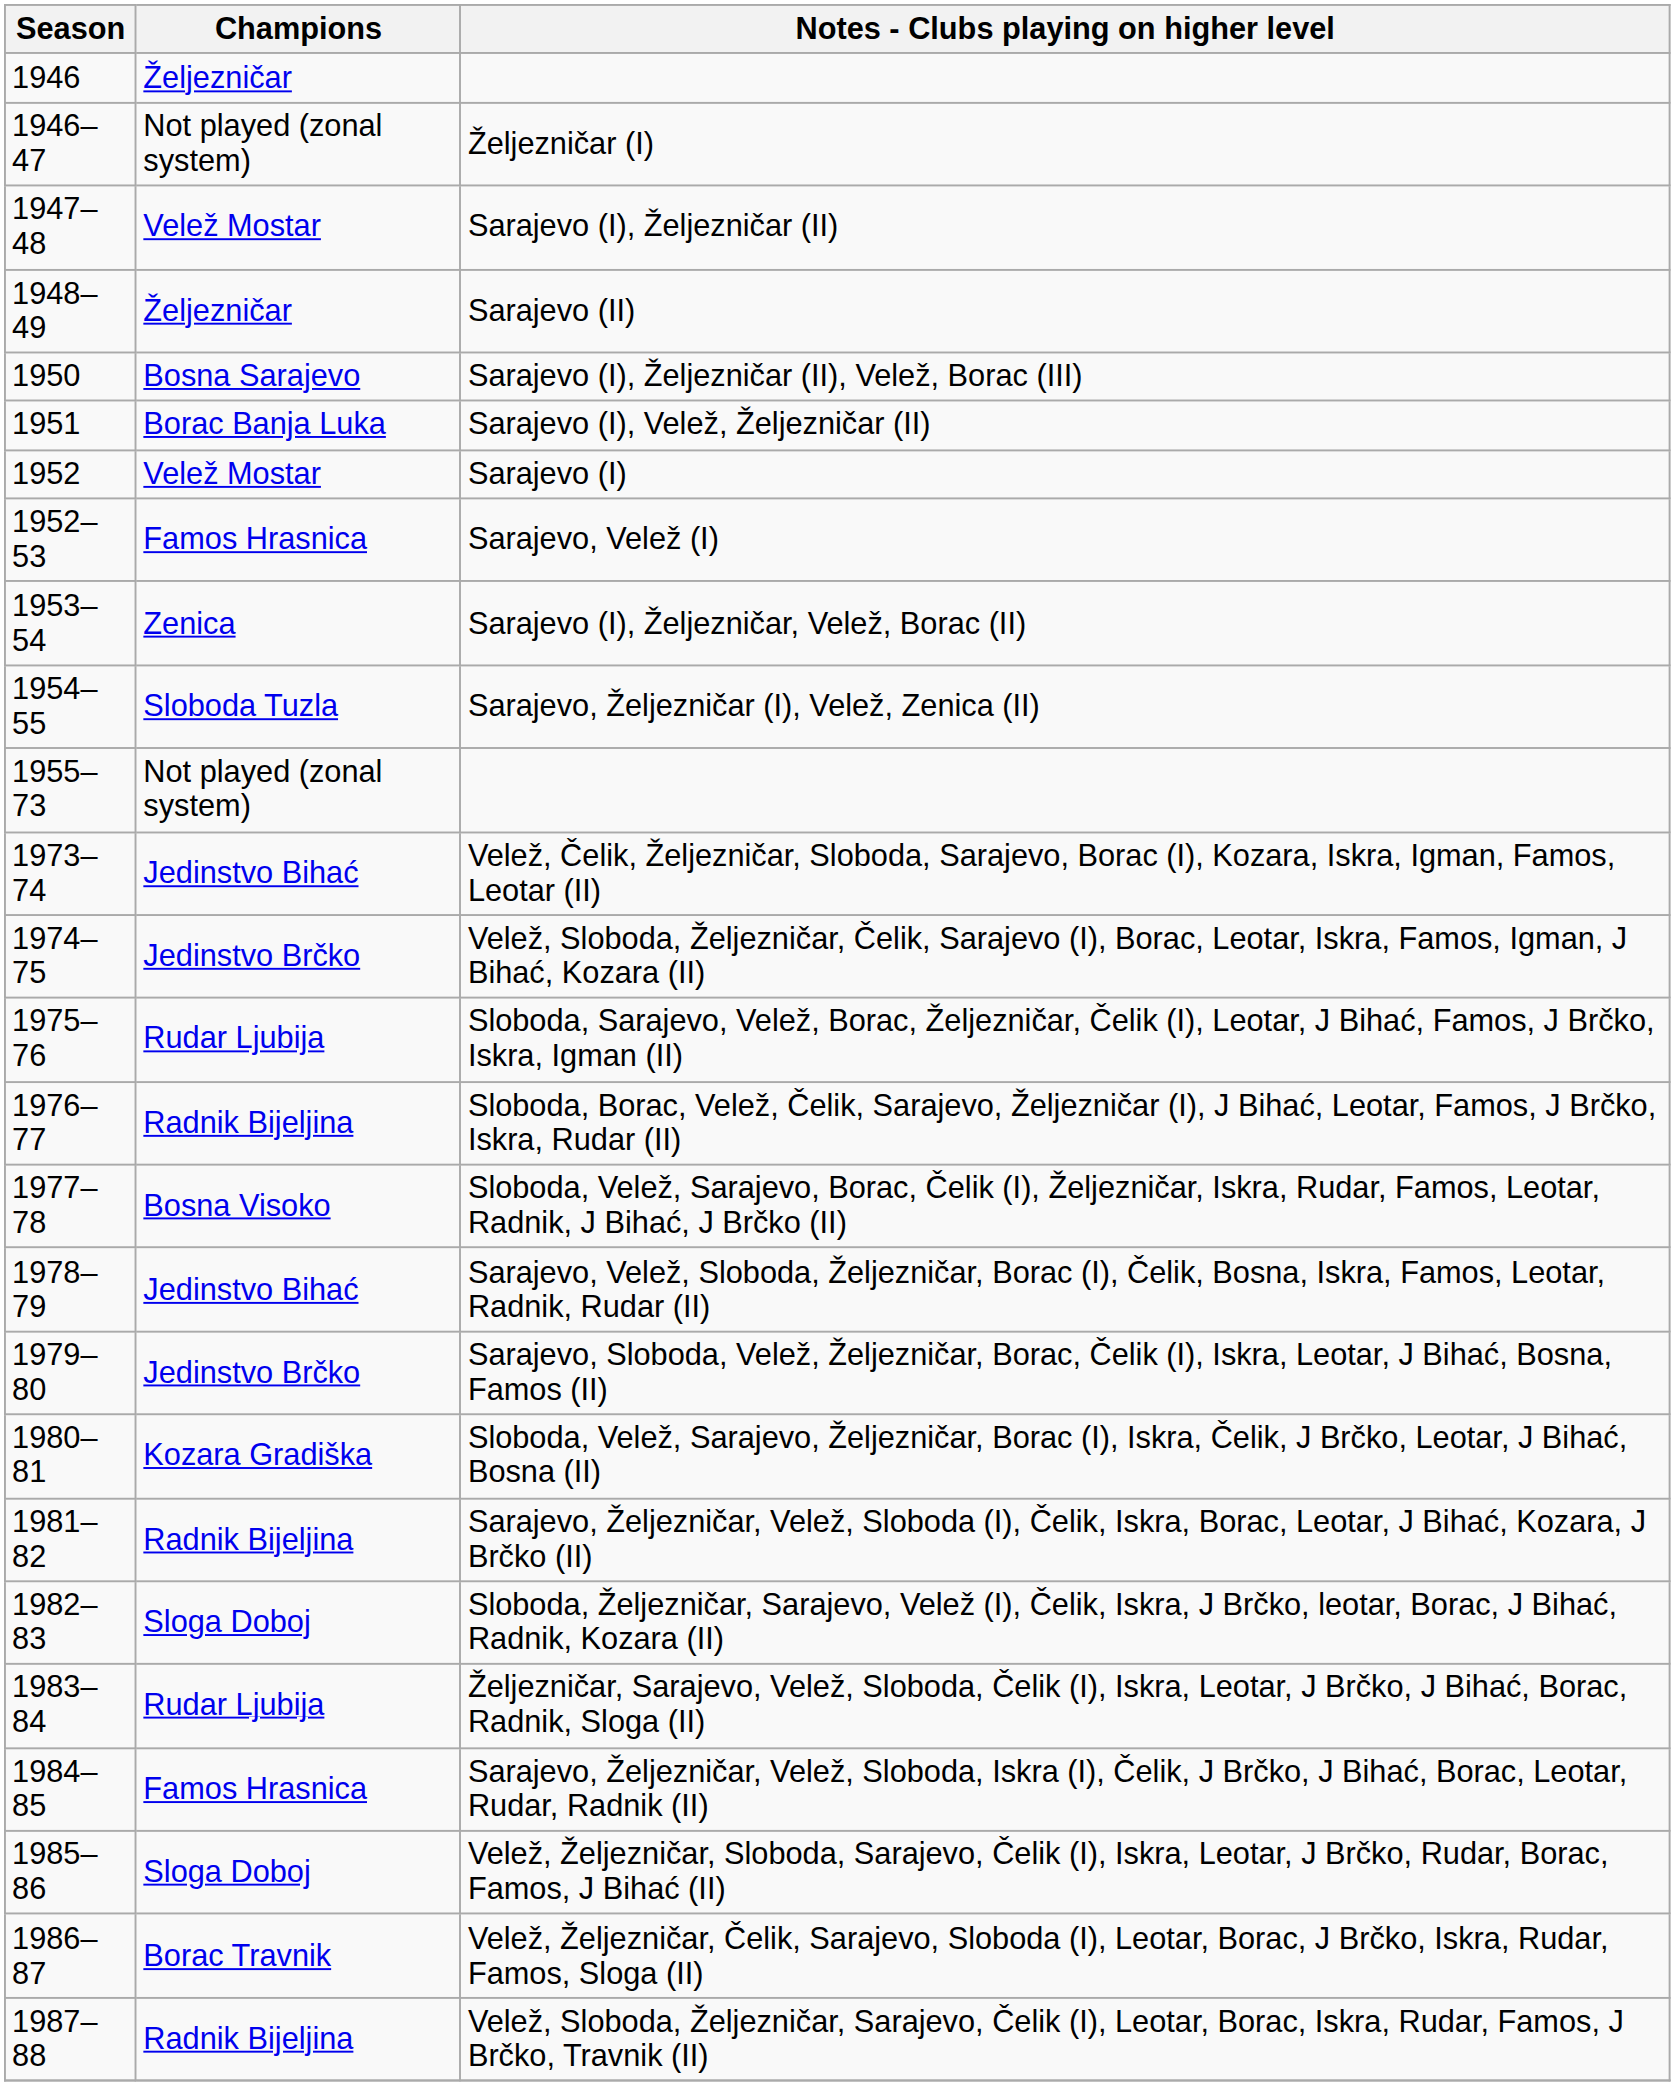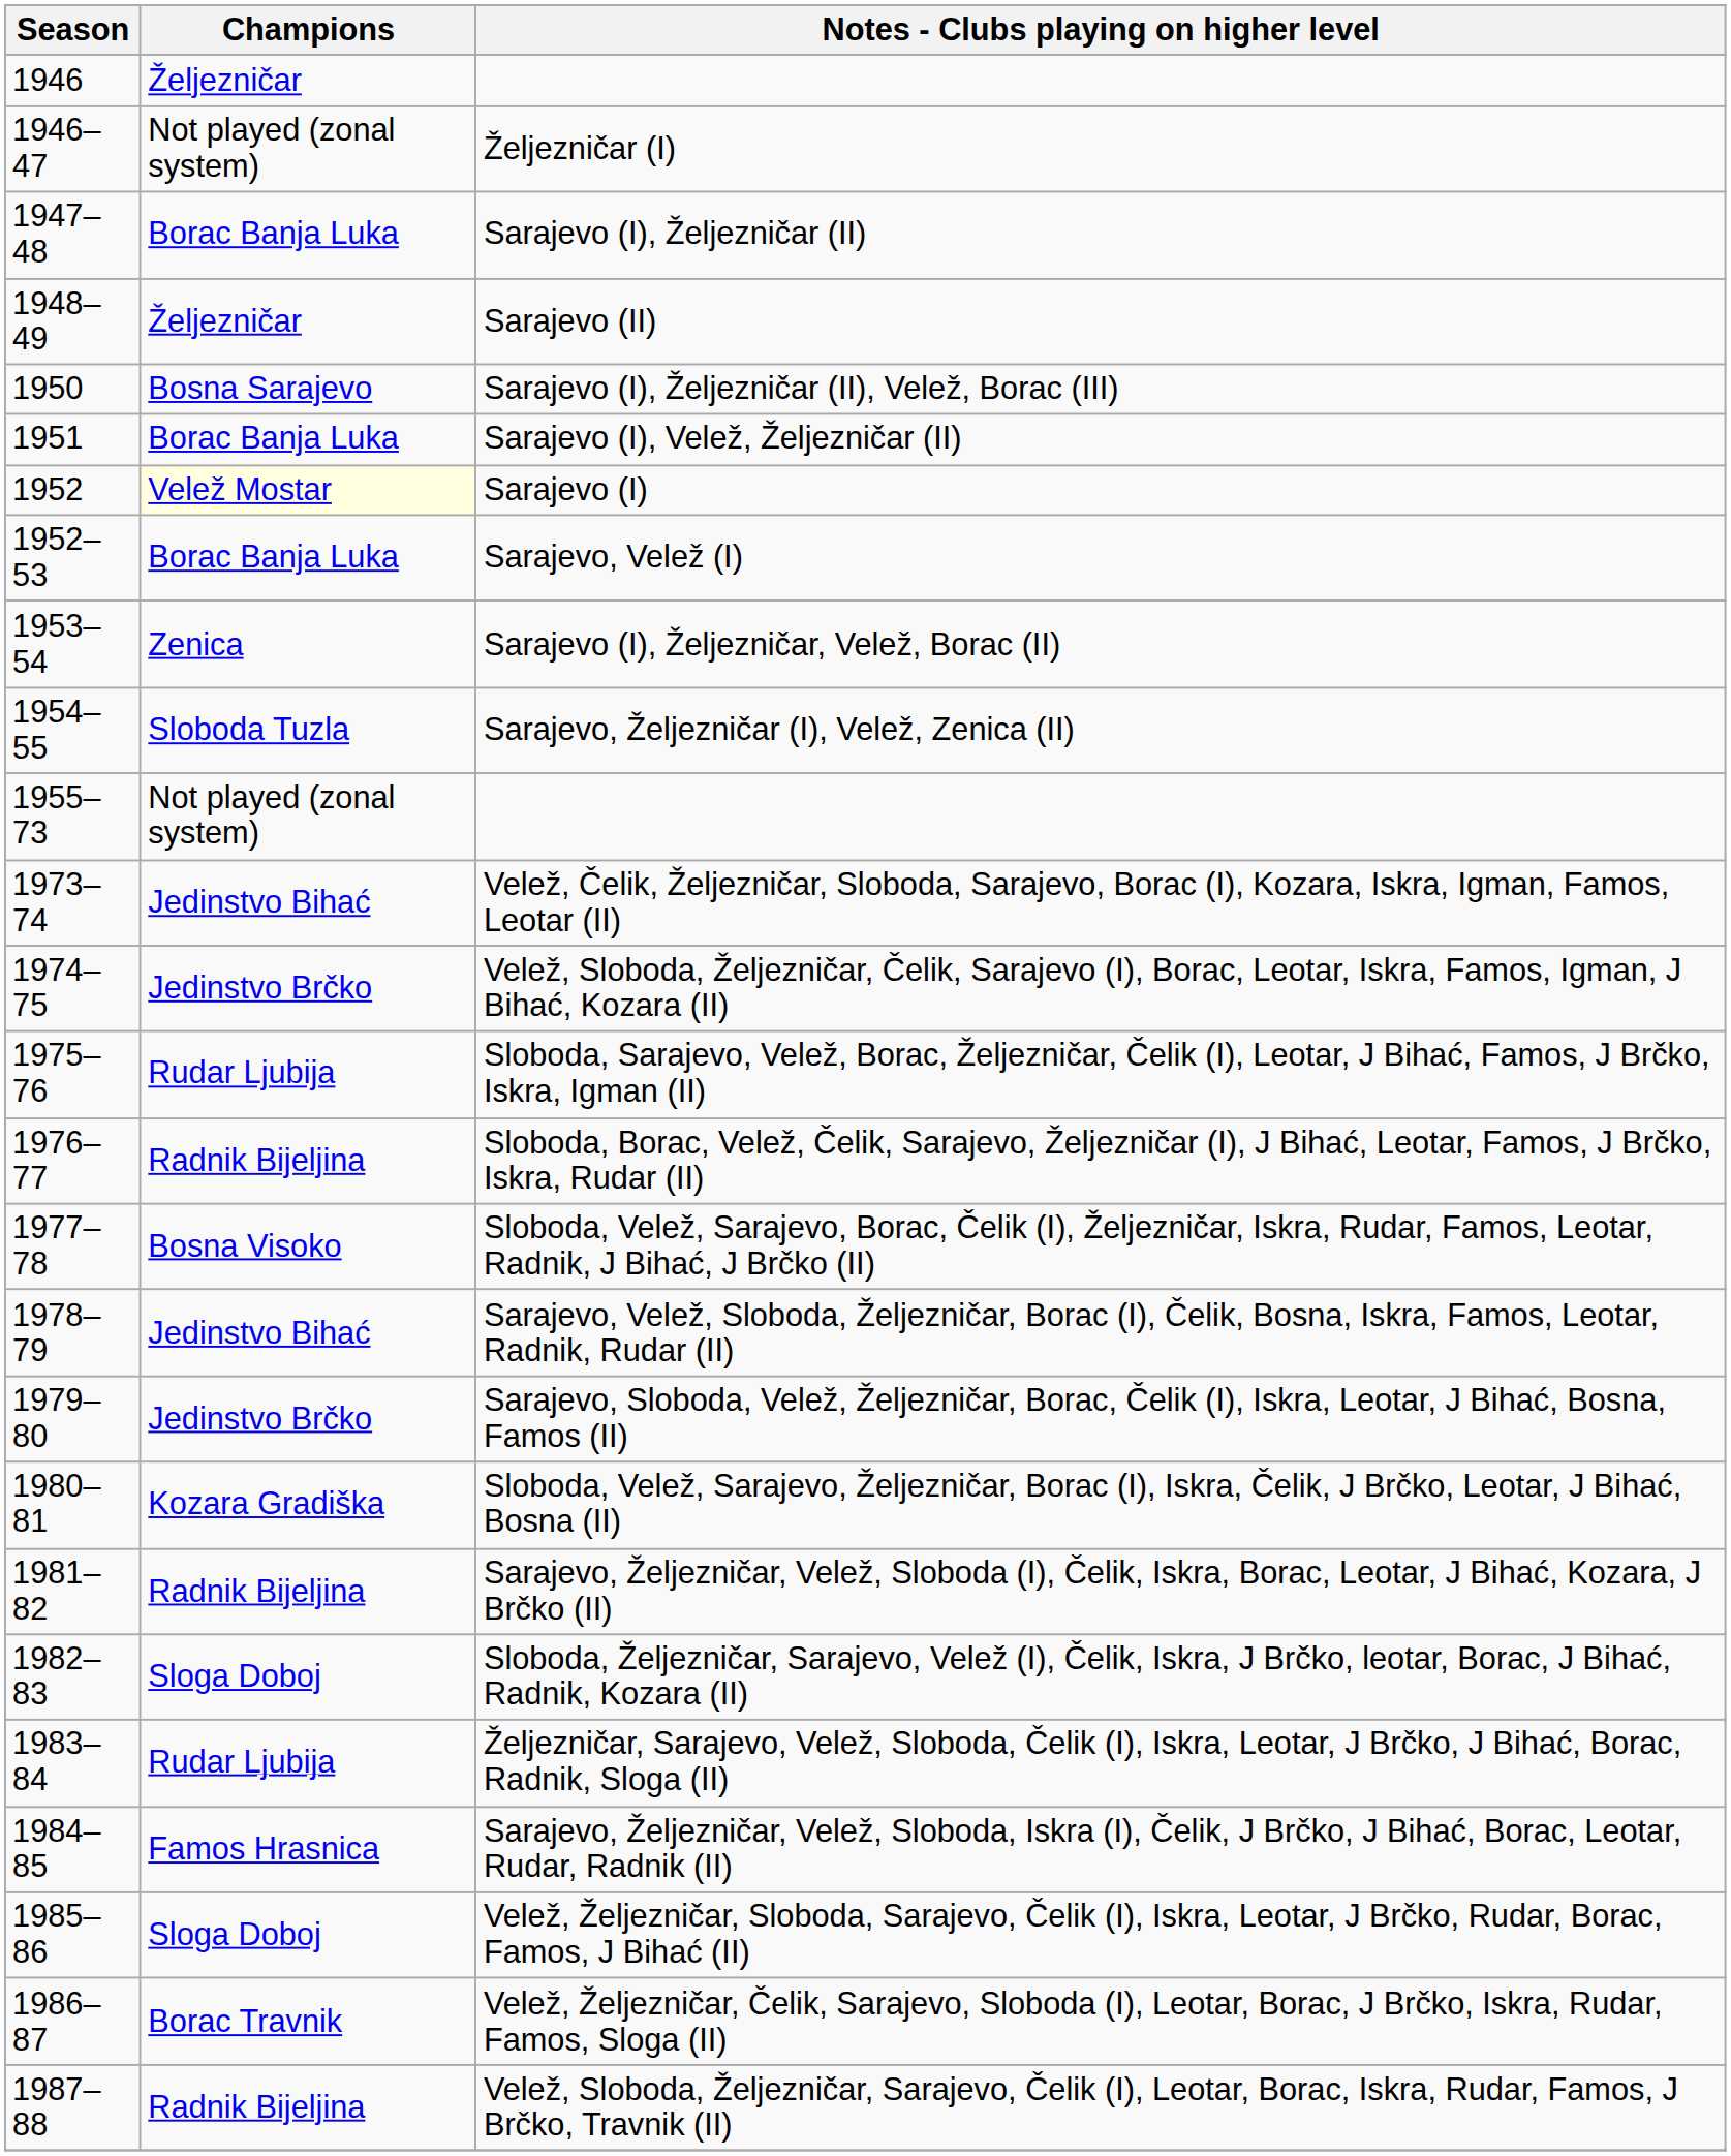Sarajevo (I), Željezničar (II) | Champions: Velež Mostar -> Borac Banja Luka
Sarajevo (I) | Champions: no background -> lightyellow background
Sarajevo, Velež (I) | Champions: Famos Hrasnica -> Borac Banja Luka
